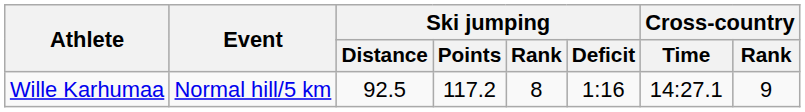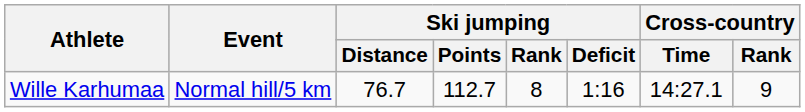Wille Karhumaa | Ski jumping / Distance: 92.5 -> 76.7
Wille Karhumaa | Ski jumping / Points: 117.2 -> 112.7
